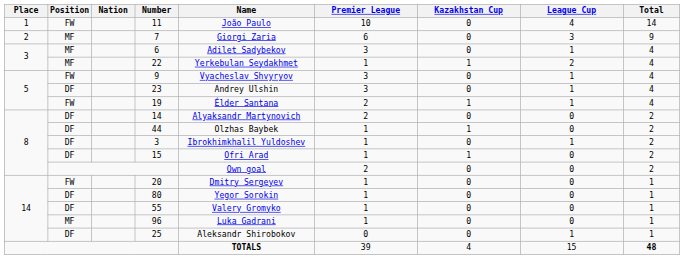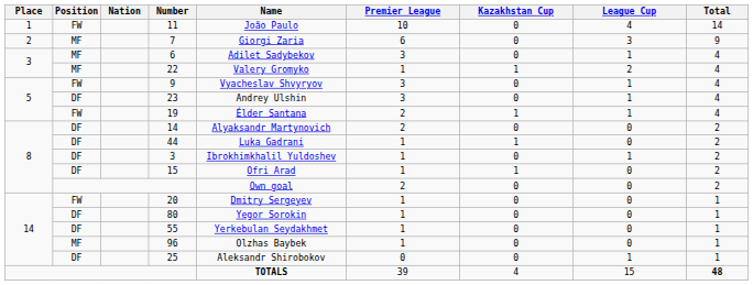22 | Name: Yerkebulan Seydakhmet -> Valery Gromyko
44 | Name: Olzhas Baybek -> Luka Gadrani
55 | Name: Valery Gromyko -> Yerkebulan Seydakhmet
96 | Name: Luka Gadrani -> Olzhas Baybek
